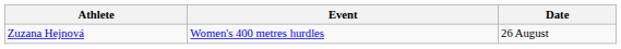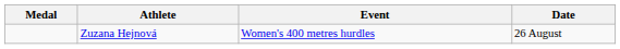+ column: Medal
